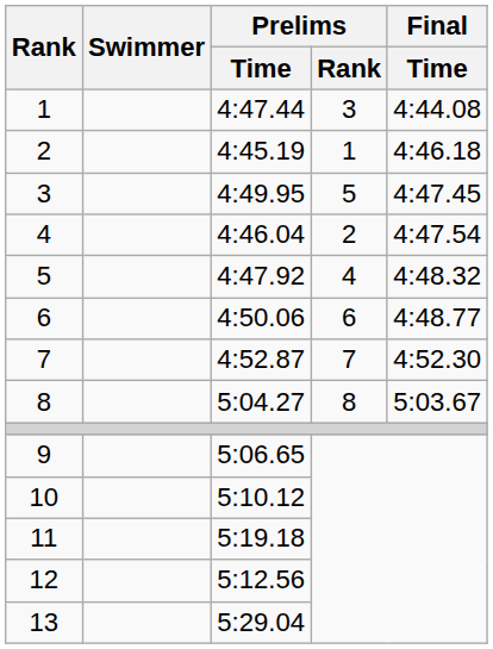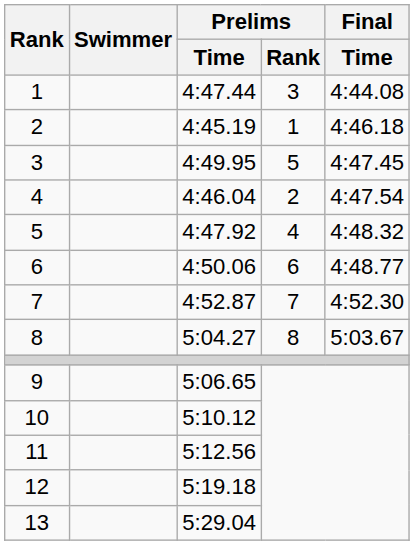11 | Prelims / Time: 5:19.18 -> 5:12.56
12 | Prelims / Time: 5:12.56 -> 5:19.18
